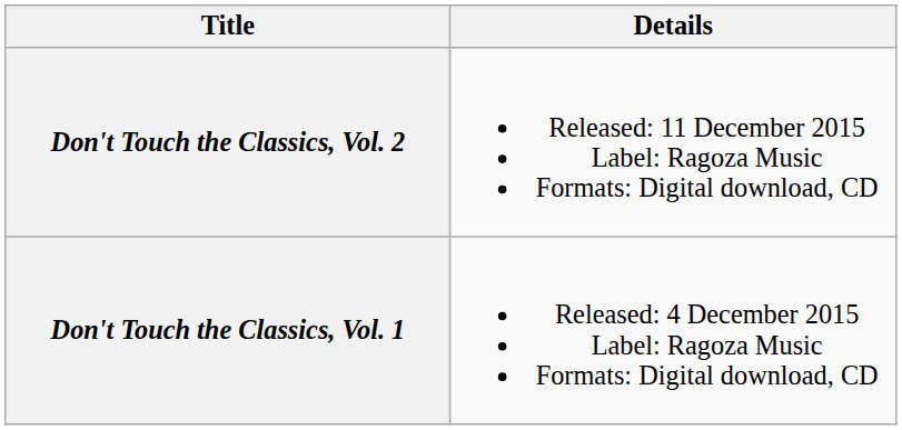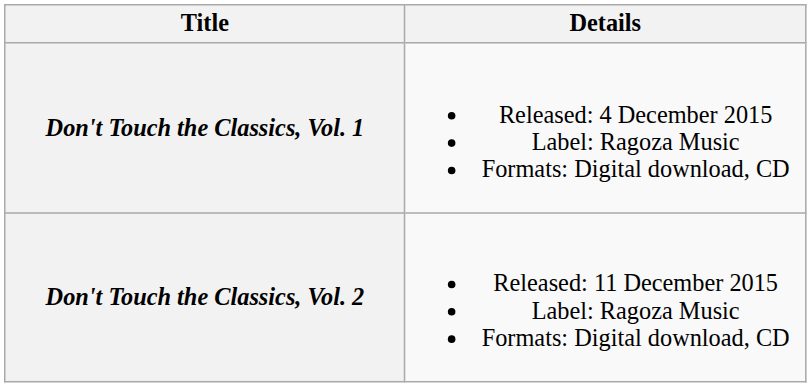rows swapped: Don't Touch the Classics, Vol. 1 <-> Don't Touch the Classics, Vol. 2
